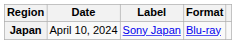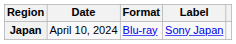columns swapped: Format <-> Label
